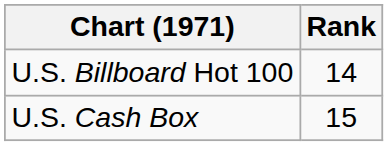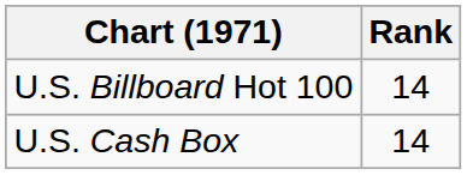U.S. Cash Box | Rank: 15 -> 14
